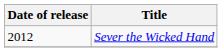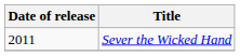Sever the Wicked Hand | Date of release: 2012 -> 2011
